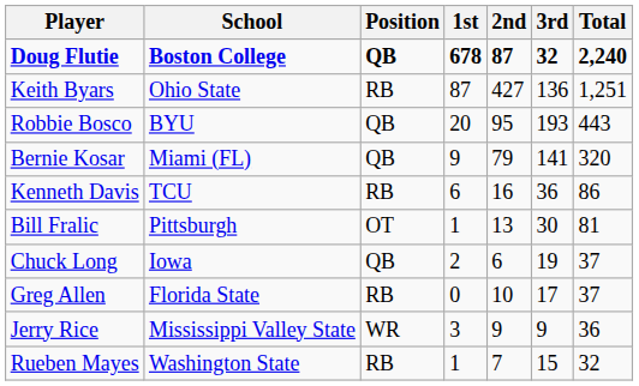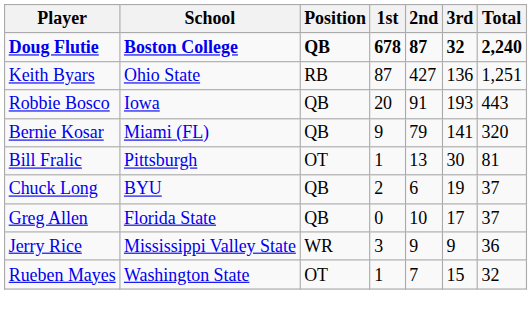Robbie Bosco | School: BYU -> Iowa
Robbie Bosco | 2nd: 95 -> 91
- row: Kenneth Davis | TCU | RB | 6 | 16 | 36 | 86
Chuck Long | School: Iowa -> BYU
Greg Allen | Position: RB -> QB
Rueben Mayes | Position: RB -> OT
